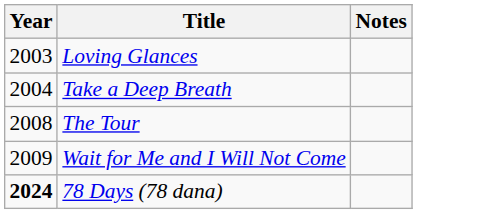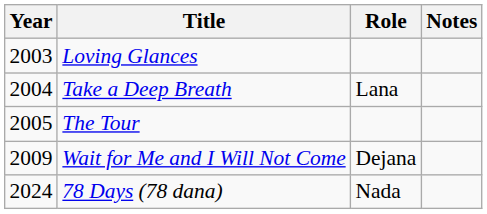+ column: Role | Lana | Dejana | Nada
The Tour | Year: 2008 -> 2005
78 Days (78 dana) | Year: bold -> normal
